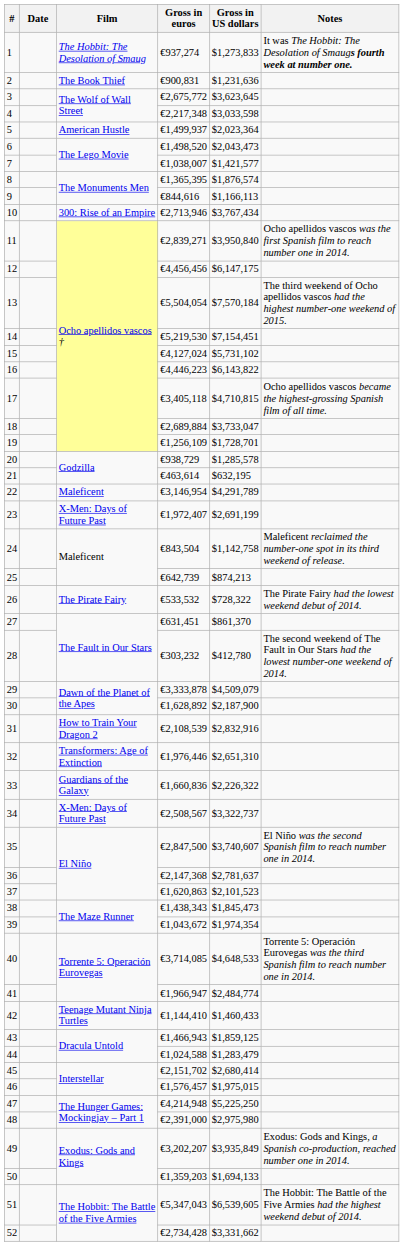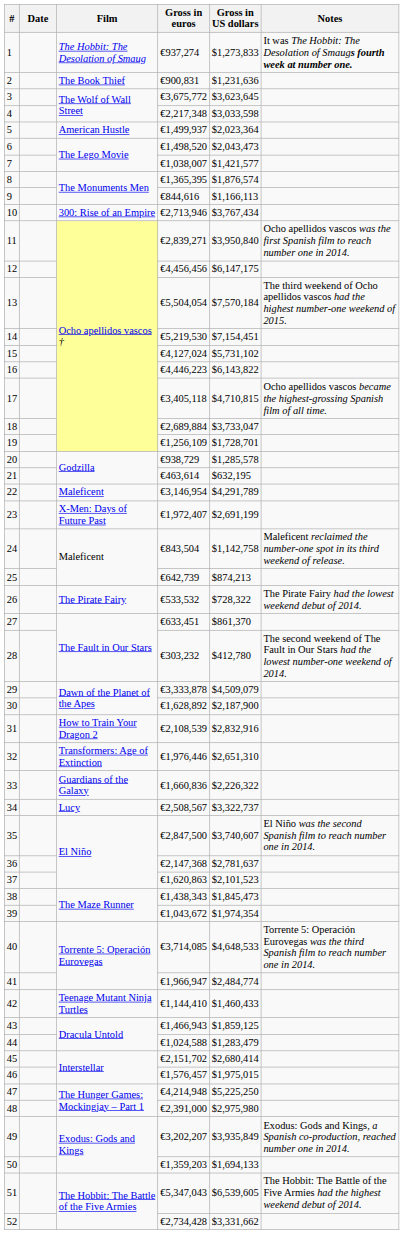3 | Gross in euros: €2,675,772 -> €3,675,772
27 | Gross in euros: €631,451 -> €633,451
34 | Film: X-Men: Days of Future Past -> Lucy
